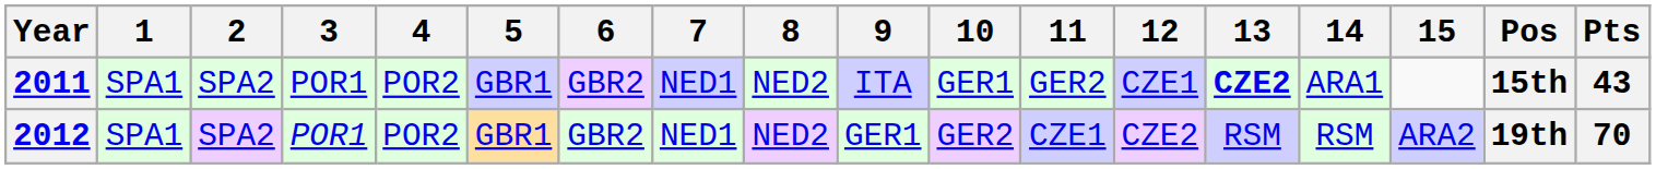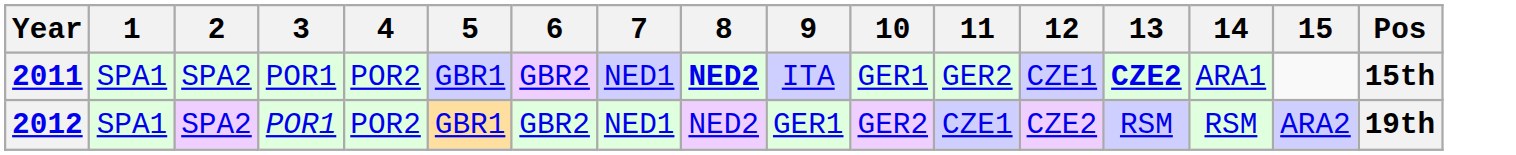- column: Pts | 43 | 70
2011 | 8: normal -> bold
